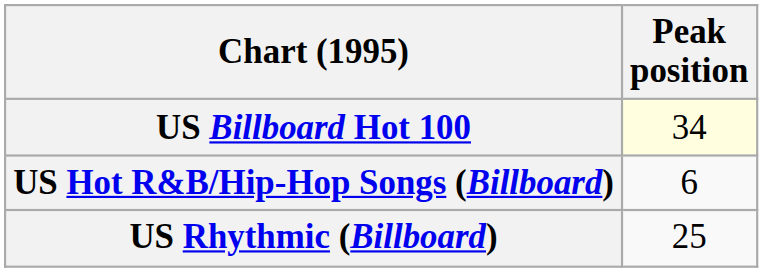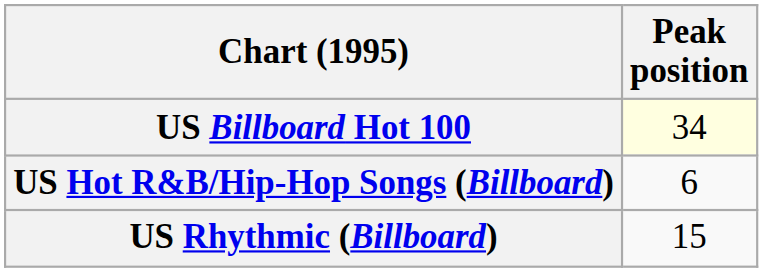US Rhythmic (Billboard) | Peak position: 25 -> 15
